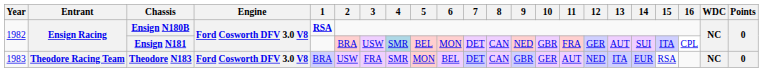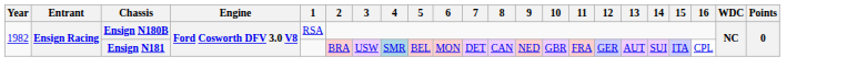Ensign N180B | 1: bold -> normal
- row: 1983 | Theodore Racing Team | Theodore N183 | Ford Cosworth DFV 3.0 V8 | BRA | USW | FRA | SMR | MON | BEL | DET | CAN | GBR | GER | AUT | NED | ITA | EUR | RSA | NC | 0
